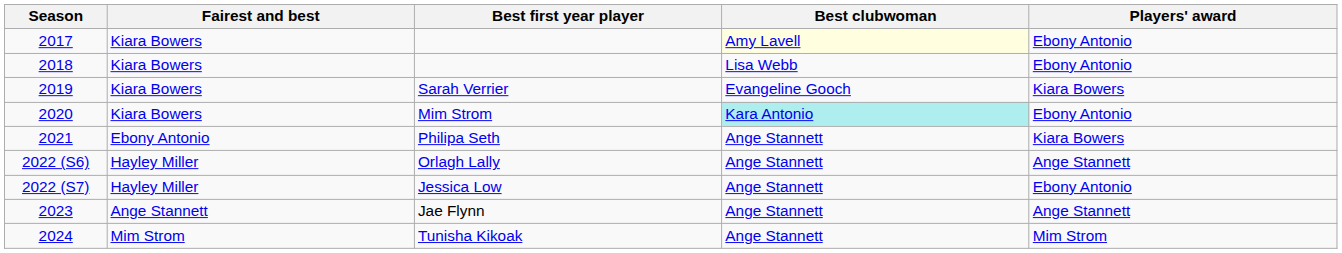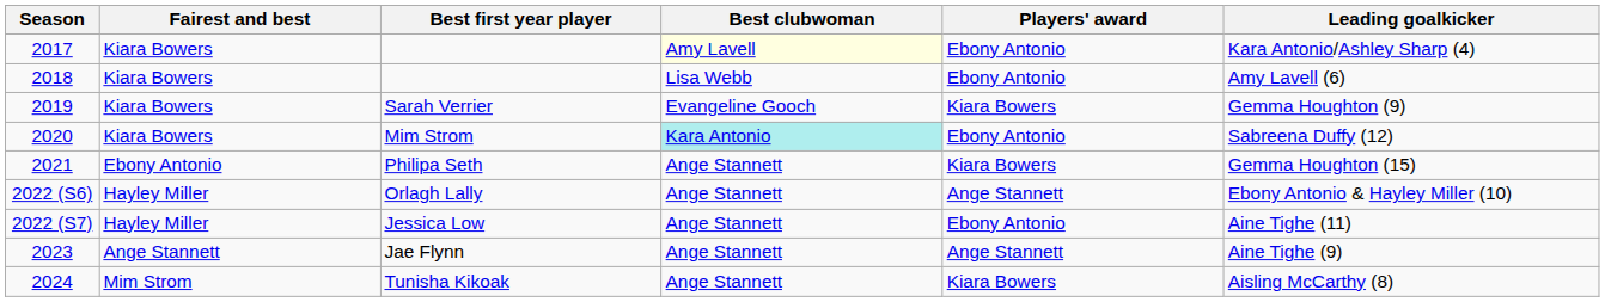+ column: Leading goalkicker | Kara Antonio/Ashley Sharp (4) | Amy Lavell (6) | Gemma Houghton (9) | Sabreena Duffy (12) | Gemma Houghton (15) | Ebony Antonio & Hayley Miller (10) | Aine Tighe (11) | Aine Tighe (9) | Aisling McCarthy (8)
2024 | Players' award: Mim Strom -> Kiara Bowers
